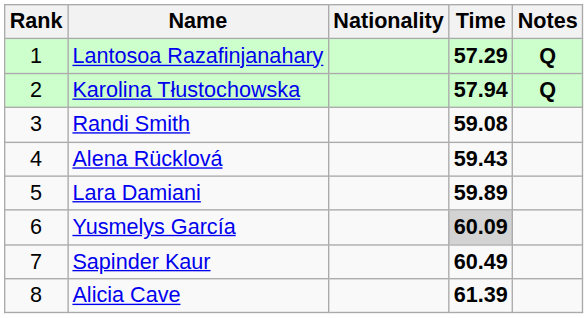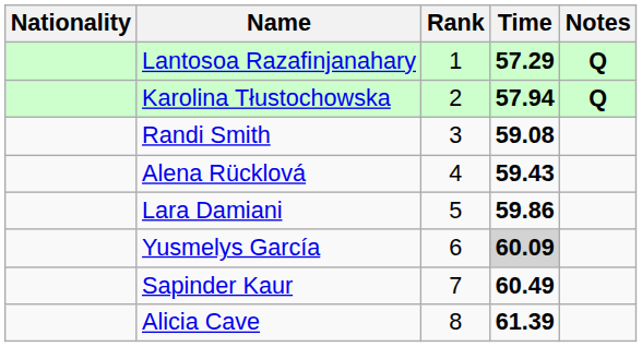columns swapped: Rank <-> Nationality
Lara Damiani | Time: 59.89 -> 59.86
